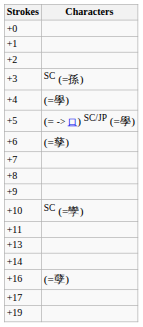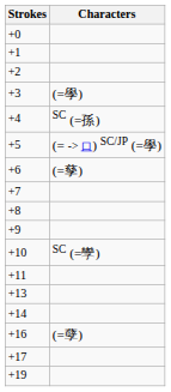+3 | Characters: SC (=孫) -> (=學)
+4 | Characters: (=學) -> SC (=孫)
